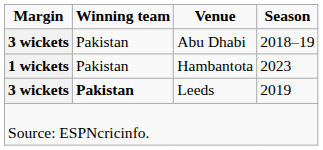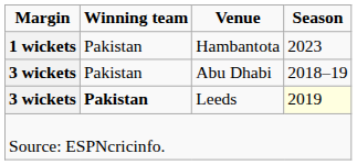rows swapped: Hambantota <-> Abu Dhabi
Leeds | Season: no background -> lightyellow background
